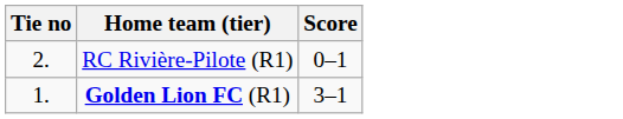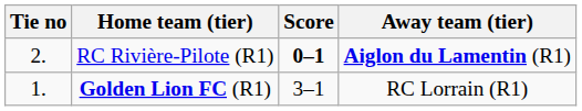+ column: Away team (tier) | Aiglon du Lamentin (R1) | RC Lorrain (R1)
RC Rivière-Pilote (R1) | Score: normal -> bold
